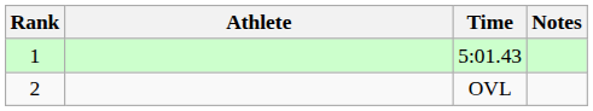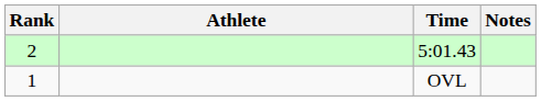5:01.43 | Rank: 1 -> 2
OVL | Rank: 2 -> 1
